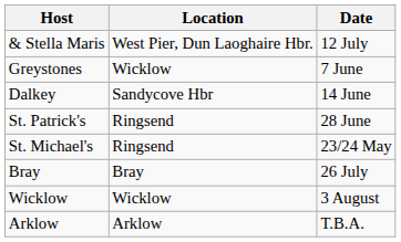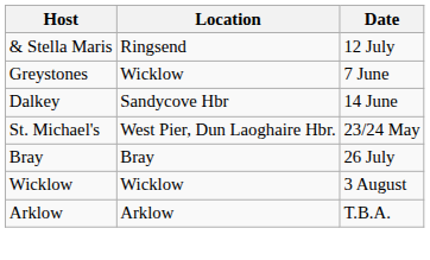& Stella Maris | Location: West Pier, Dun Laoghaire Hbr. -> Ringsend
- row: St. Patrick's | Ringsend | 28 June
St. Michael's | Location: Ringsend -> West Pier, Dun Laoghaire Hbr.
